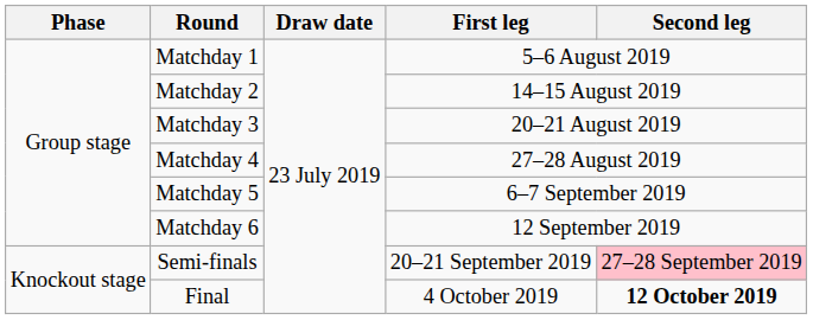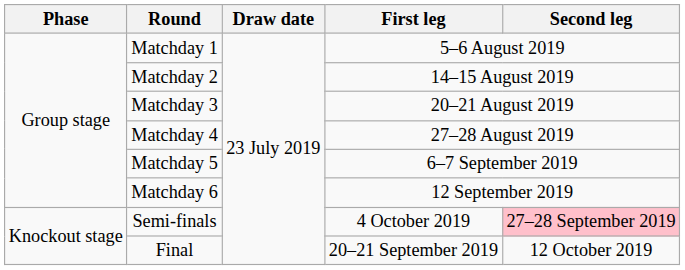Semi-finals | First leg: 20–21 September 2019 -> 4 October 2019
Final | First leg: 4 October 2019 -> 20–21 September 2019
Final | Second leg: bold -> normal
